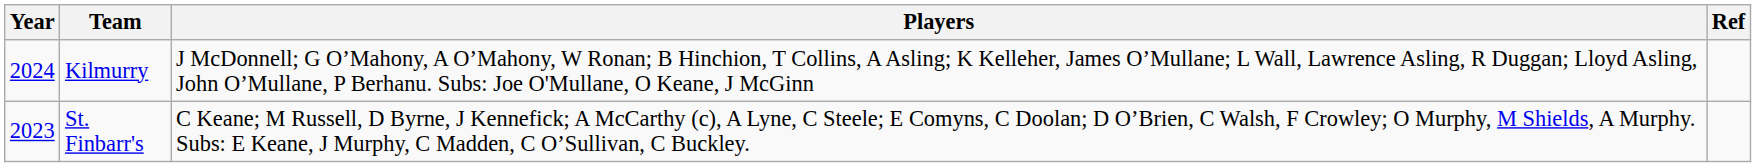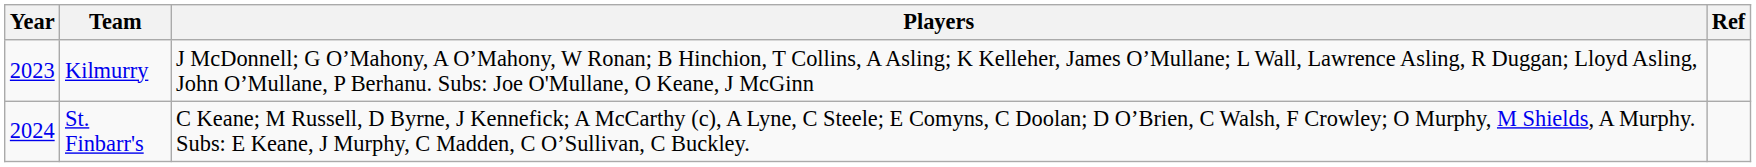Kilmurry | Year: 2024 -> 2023
St. Finbarr's | Year: 2023 -> 2024
